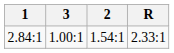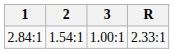columns swapped: 2 <-> 3
